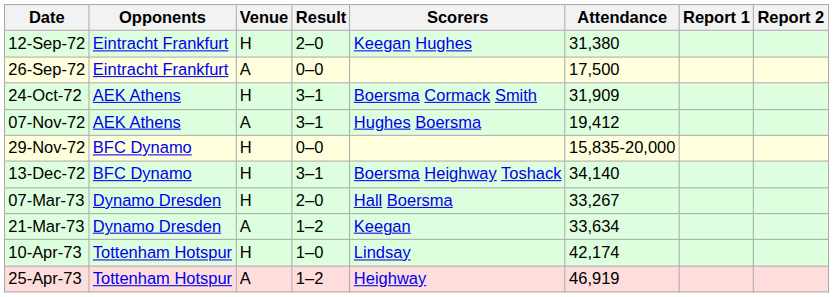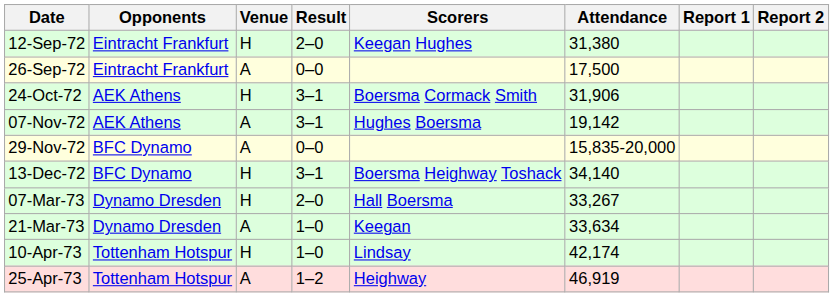24-Oct-72 | Attendance: 31,909 -> 31,906
07-Nov-72 | Attendance: 19,412 -> 19,142
29-Nov-72 | Venue: H -> A
21-Mar-73 | Result: 1–2 -> 1–0
